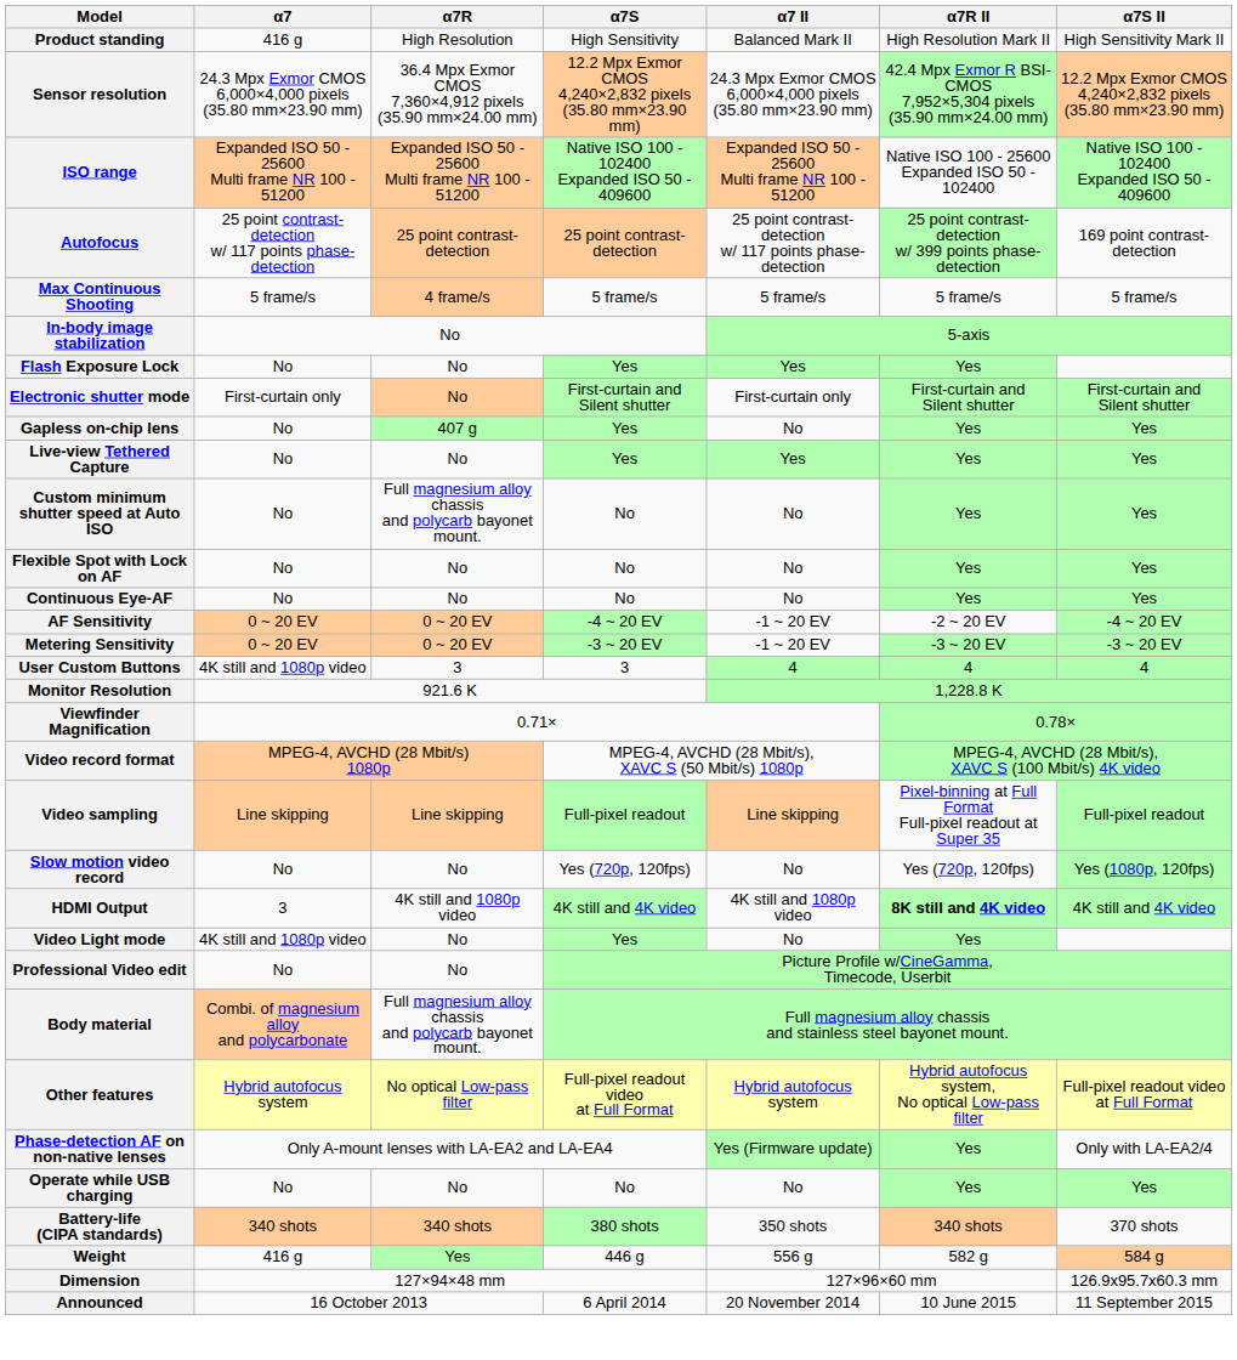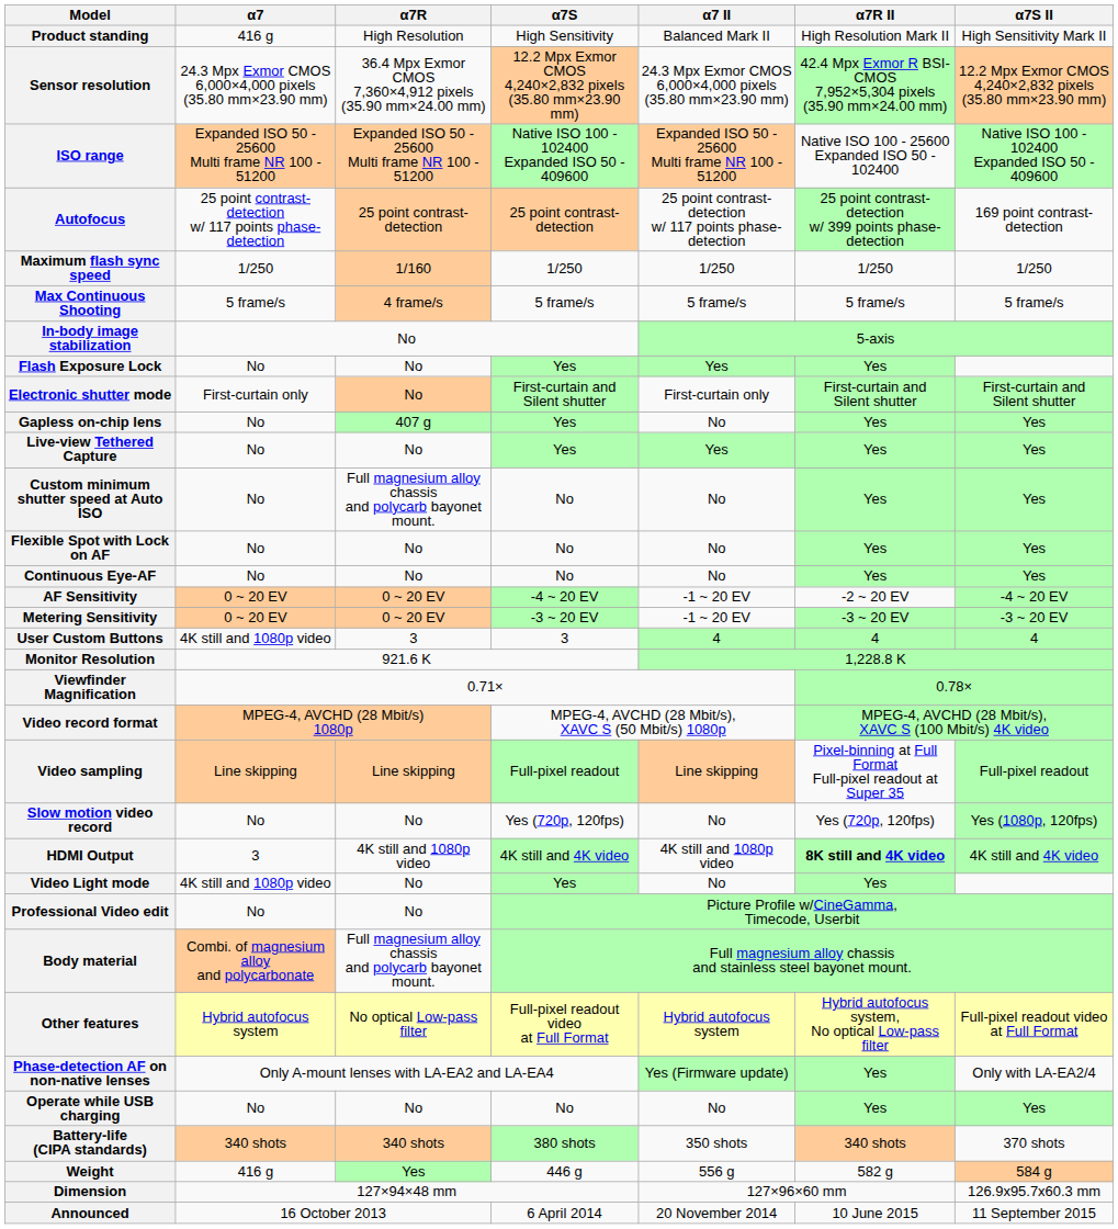+ row: Maximum flash sync speed | 1/250 | 1/160 | 1/250 | 1/250 | 1/250 | 1/250
